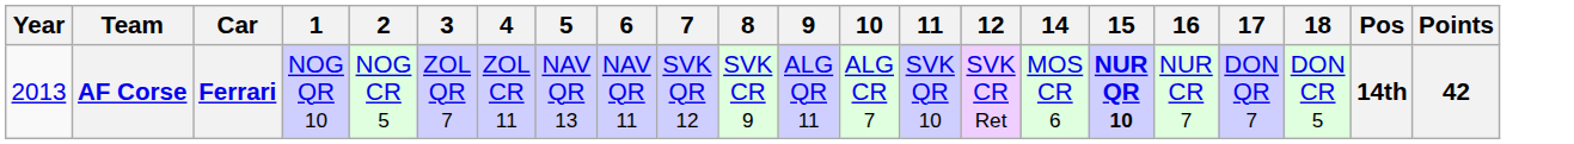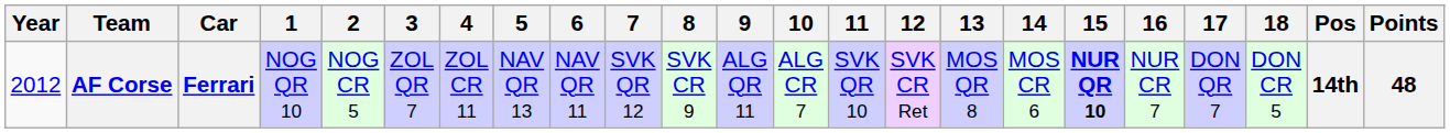+ column: 13 | MOS QR 8
AF Corse | Year: 2013 -> 2012
AF Corse | Points: 42 -> 48
